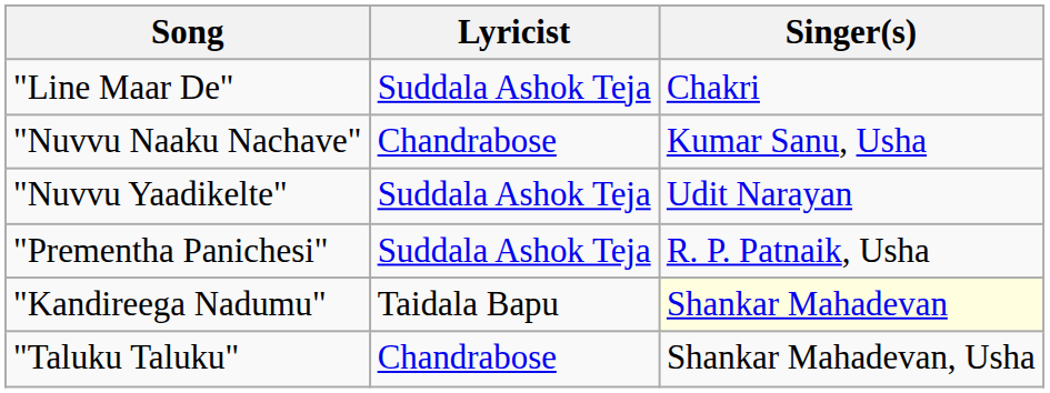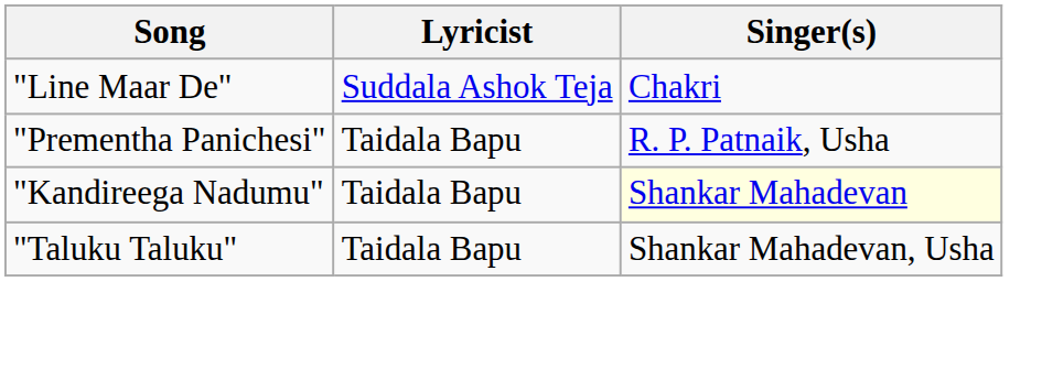- row: "Nuvvu Naaku Nachave" | Chandrabose | Kumar Sanu, Usha
- row: "Nuvvu Yaadikelte" | Suddala Ashok Teja | Udit Narayan
"Prementha Panichesi" | Lyricist: Suddala Ashok Teja -> Taidala Bapu
"Taluku Taluku" | Lyricist: Chandrabose -> Taidala Bapu
